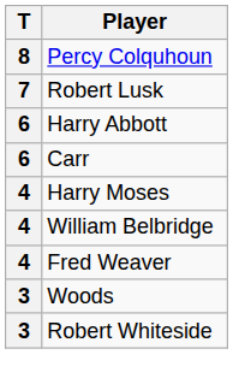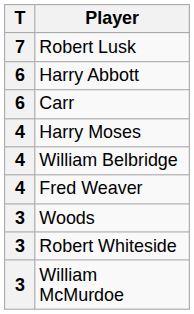- row: 8 | Percy Colquhoun
+ row: 3 | William McMurdoe
